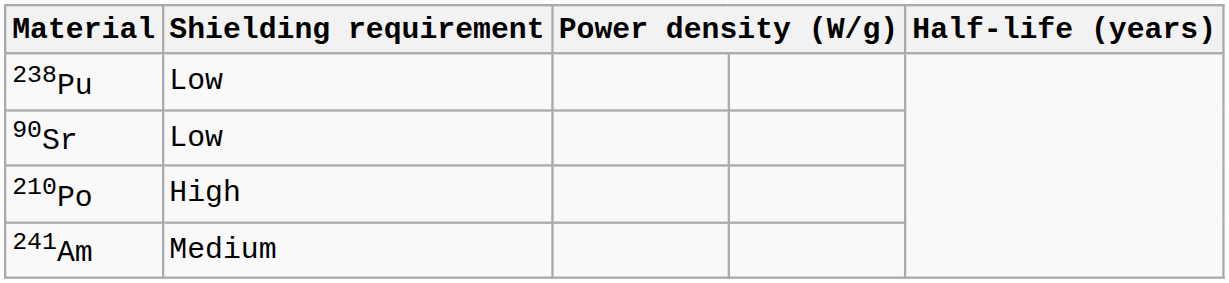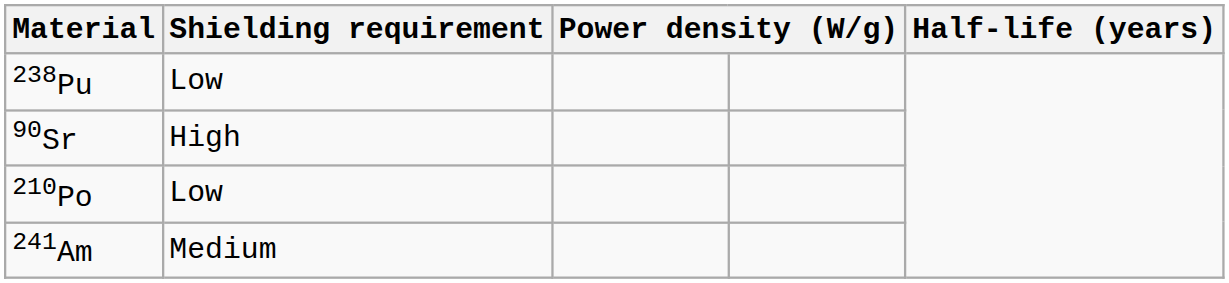90Sr | Shielding requirement: Low -> High
210Po | Shielding requirement: High -> Low
